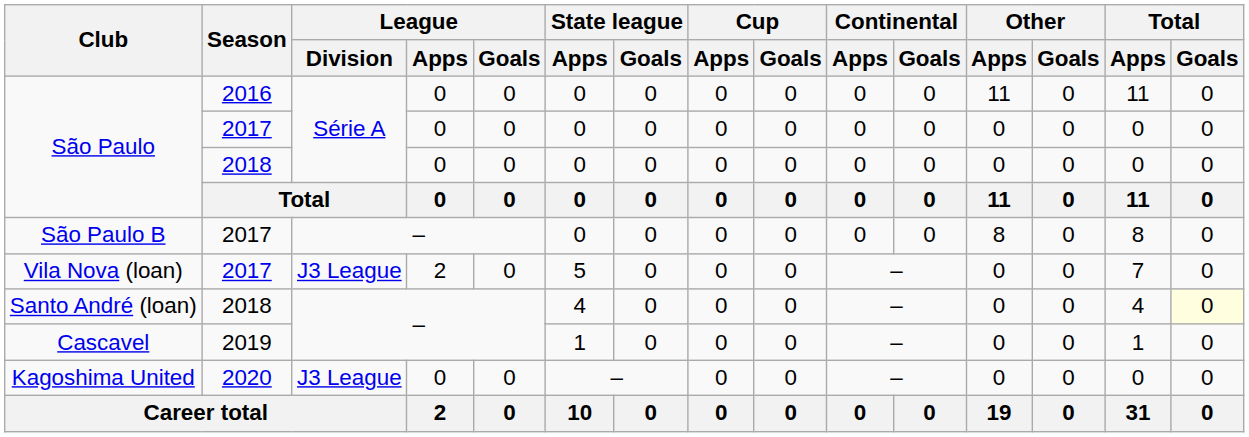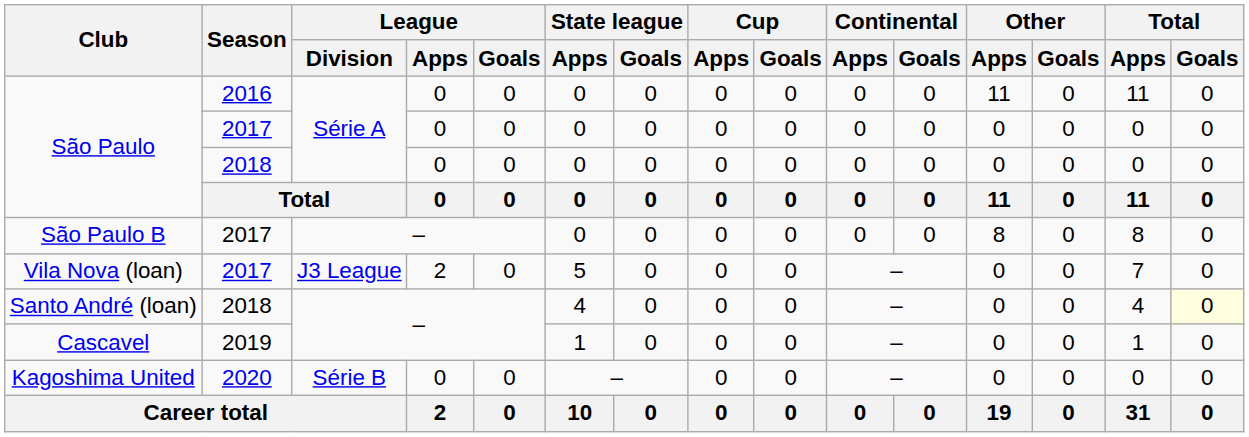Kagoshima United | League / Division: J3 League -> Série B
